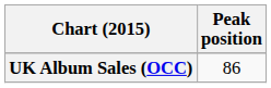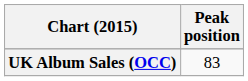UK Album Sales (OCC) | Peak position: 86 -> 83
